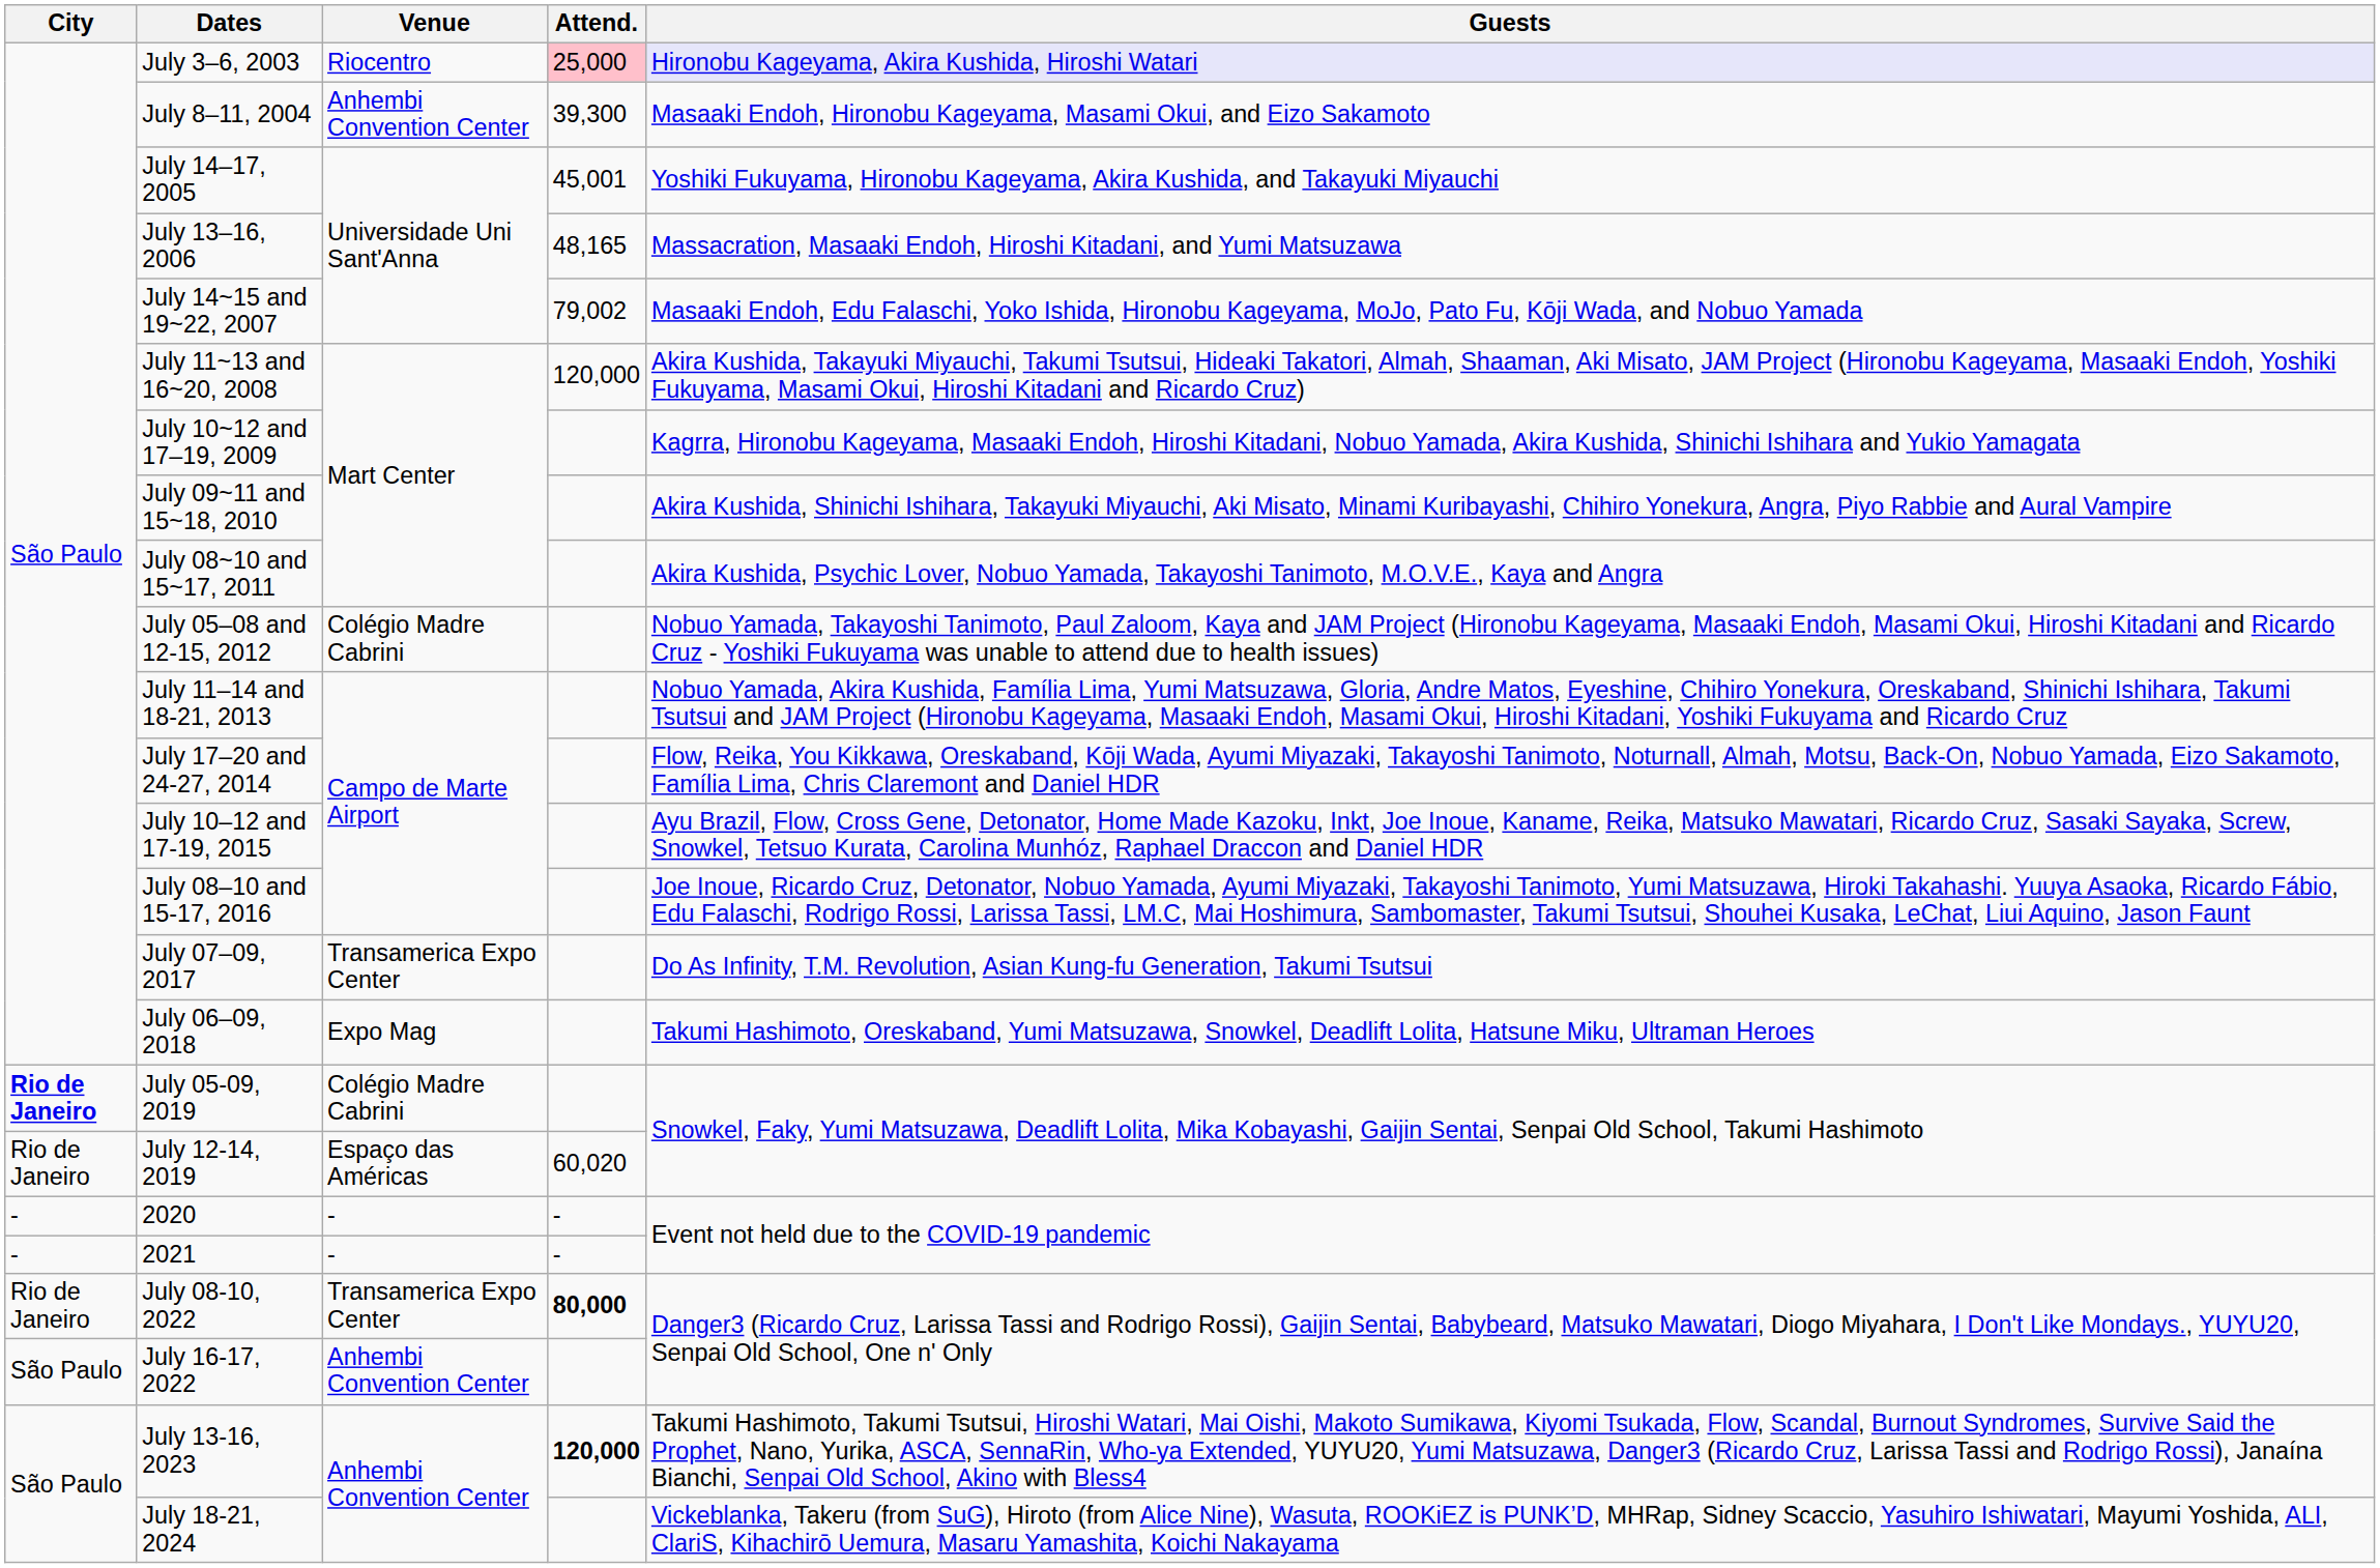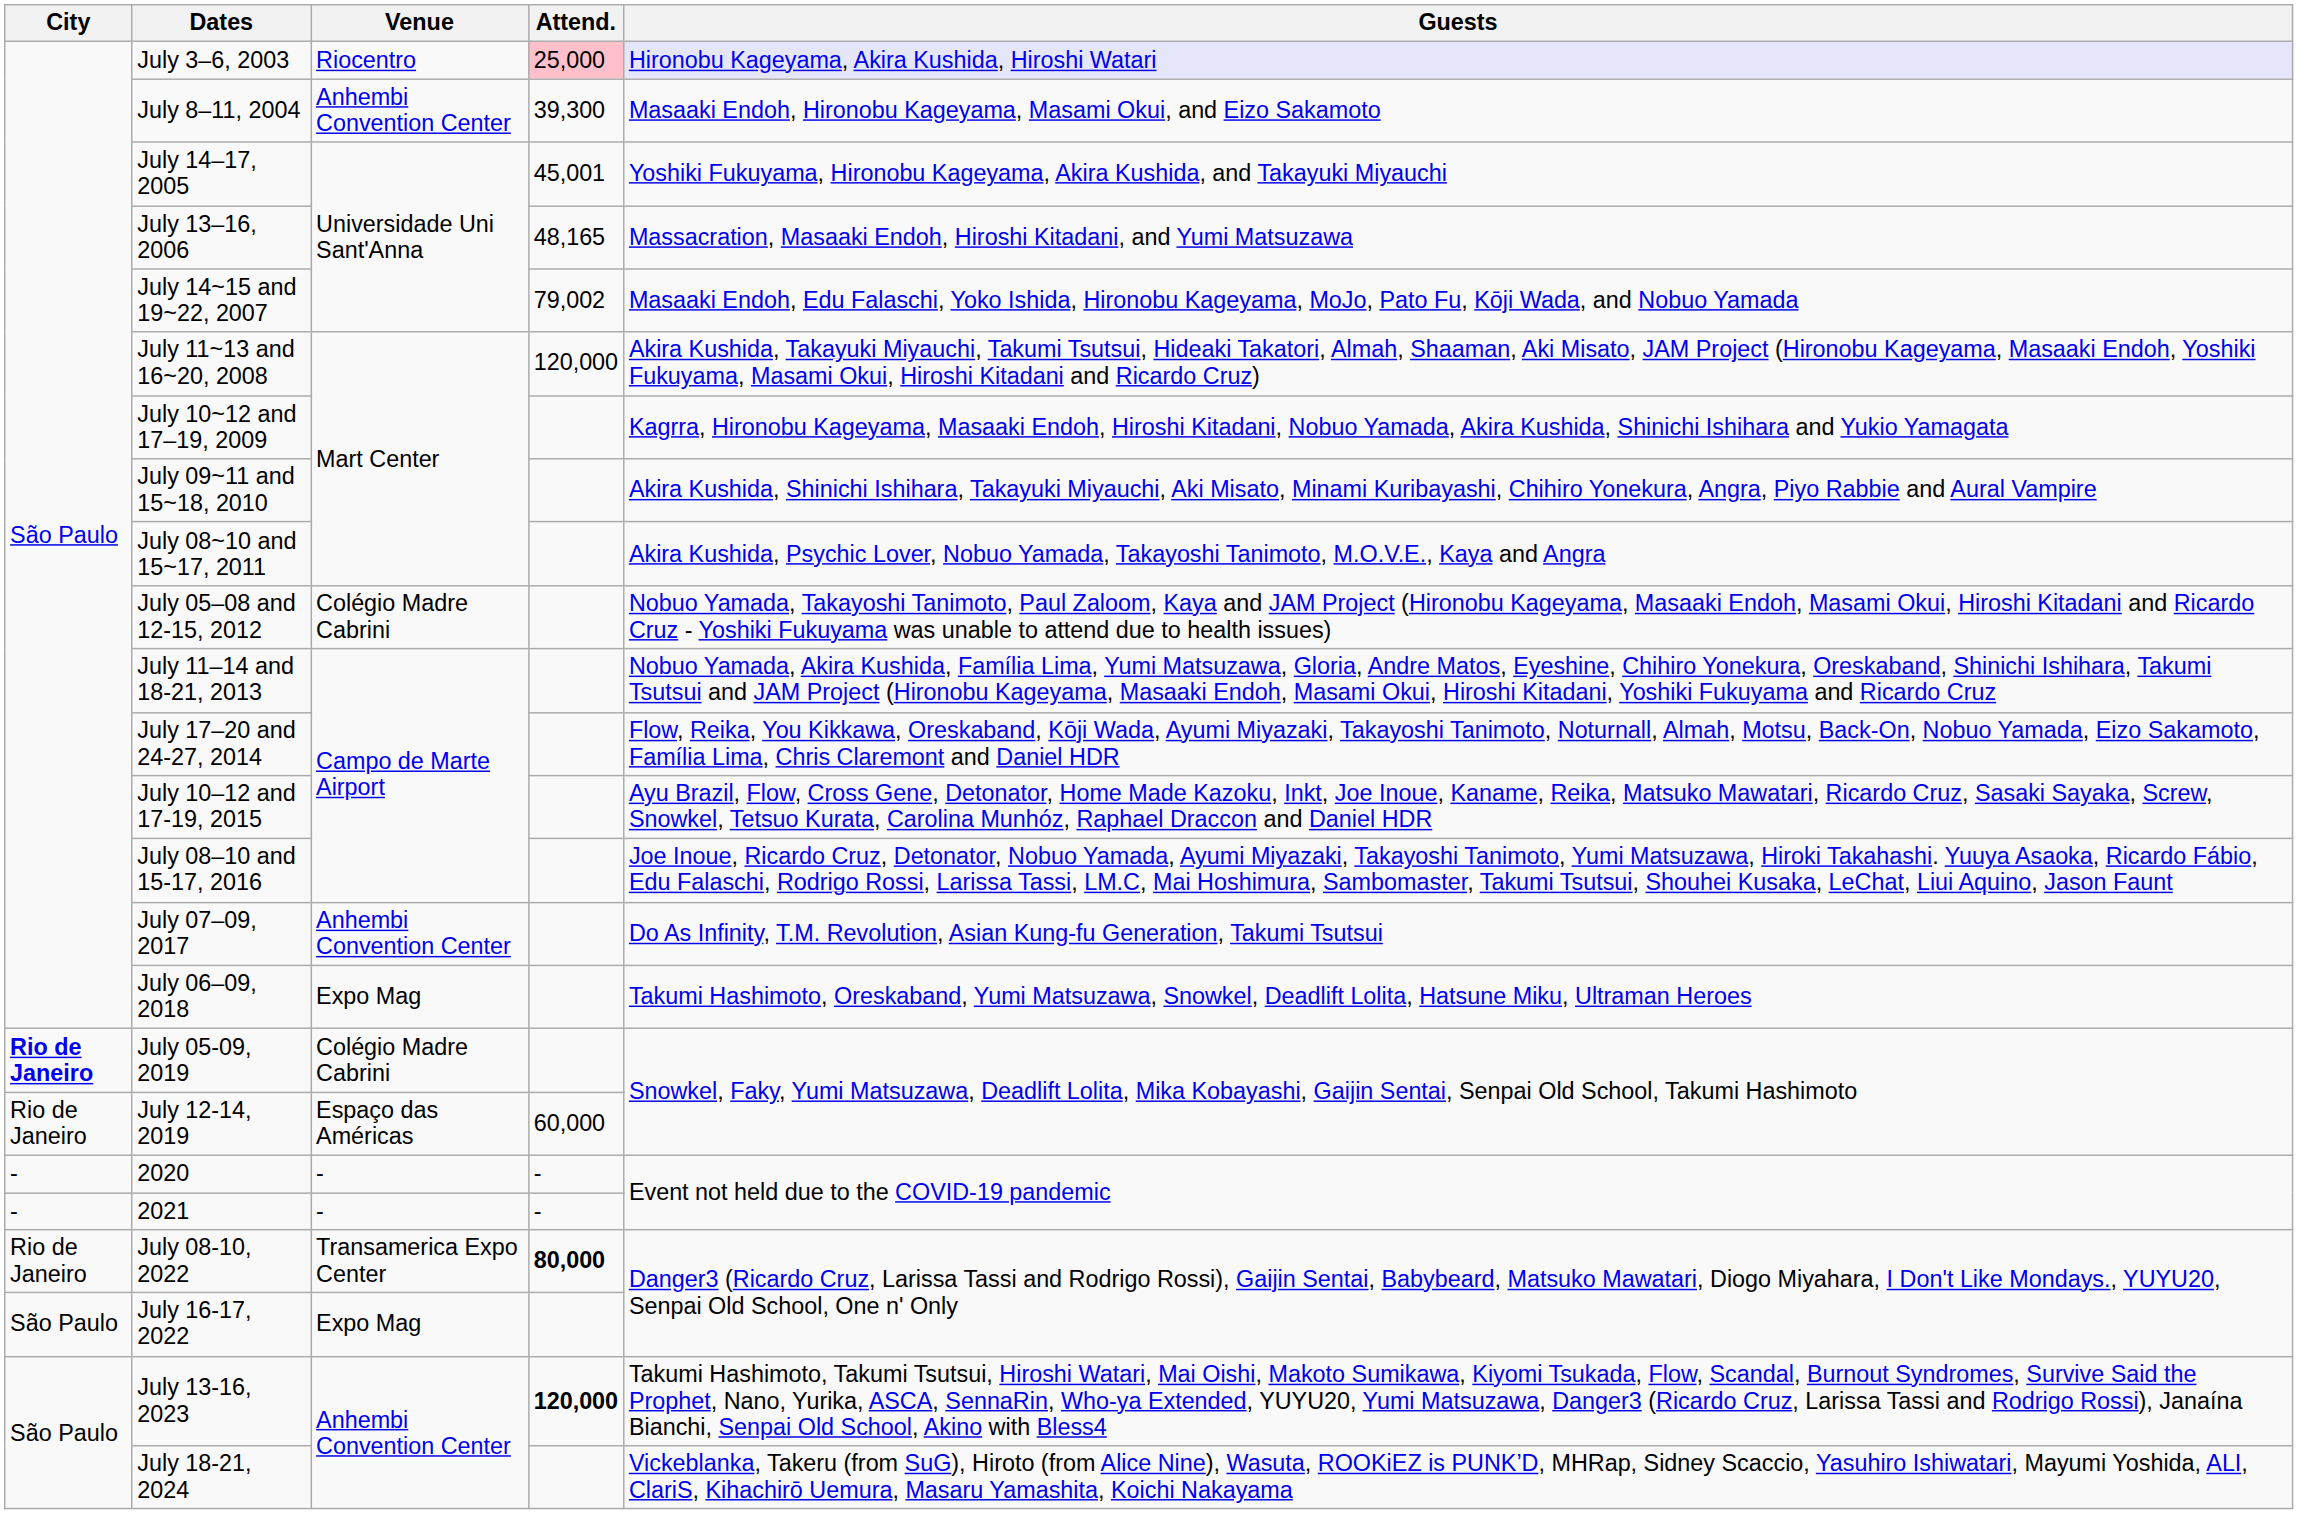July 07–09, 2017 | Venue: Transamerica Expo Center -> Anhembi Convention Center
July 12-14, 2019 | Attend.: 60,020 -> 60,000
July 16-17, 2022 | Venue: Anhembi Convention Center -> Expo Mag
